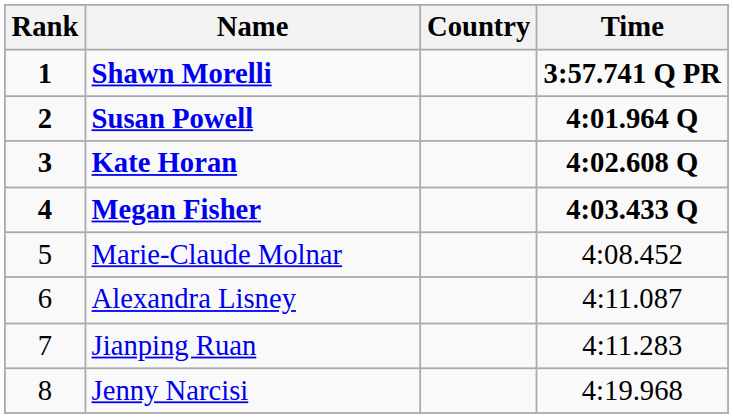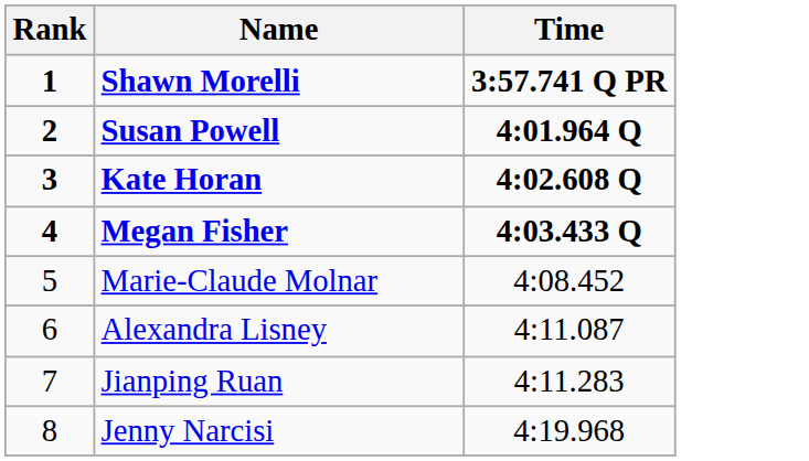- column: Country
